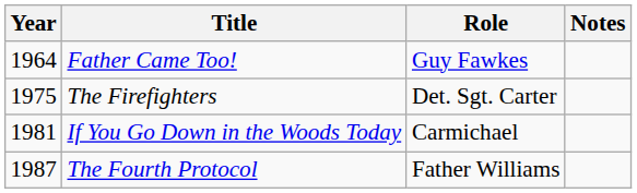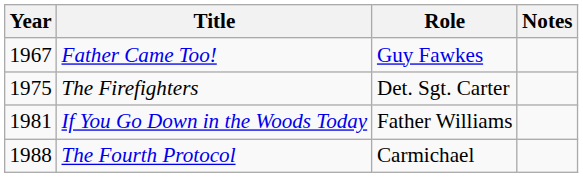Father Came Too! | Year: 1964 -> 1967
If You Go Down in the Woods Today | Role: Carmichael -> Father Williams
The Fourth Protocol | Year: 1987 -> 1988
The Fourth Protocol | Role: Father Williams -> Carmichael
